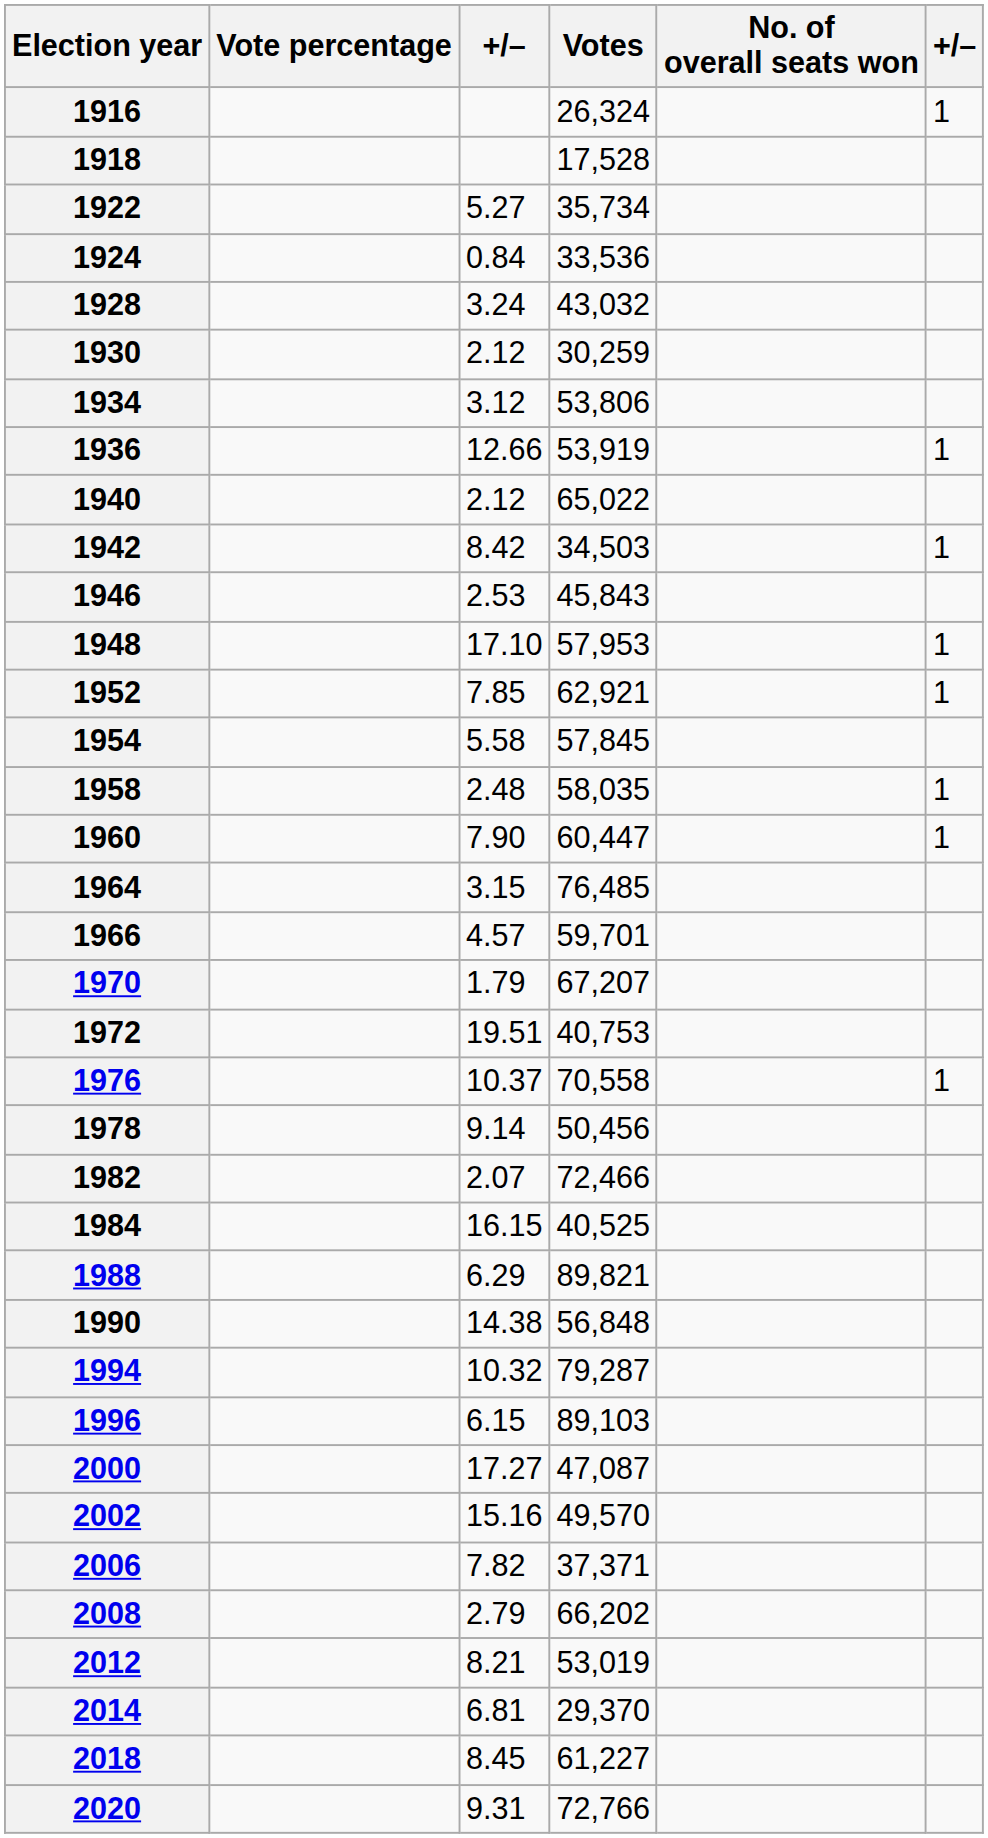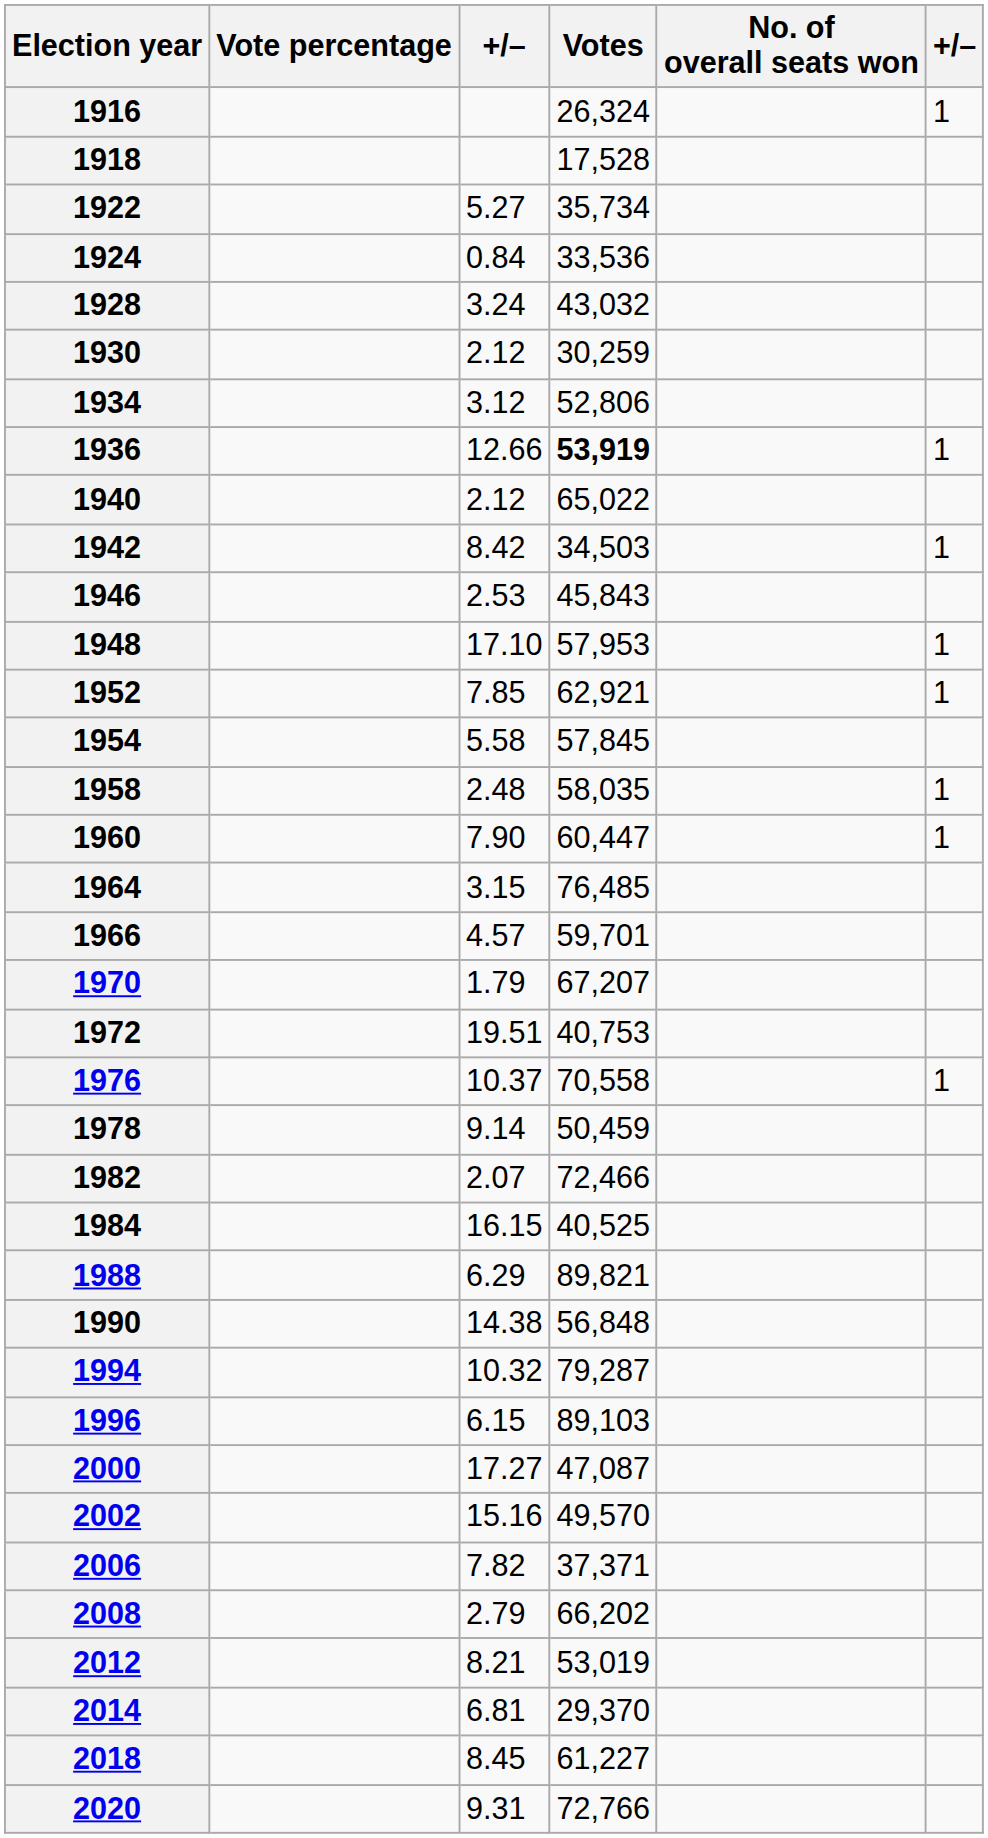1934 | Votes: 53,806 -> 52,806
1936 | Votes: normal -> bold
1978 | Votes: 50,456 -> 50,459
